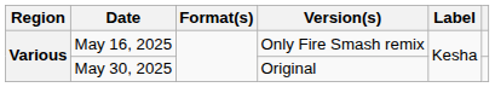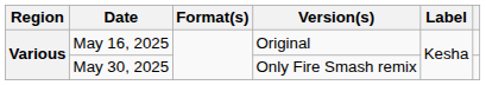May 16, 2025 | Version(s): Only Fire Smash remix -> Original
May 30, 2025 | Version(s): Original -> Only Fire Smash remix
